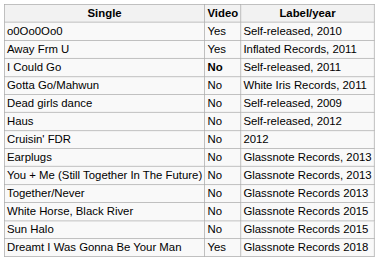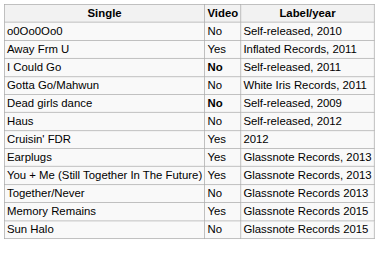o0Oo0Oo0 | Video: Yes -> No
Dead girls dance | Video: normal -> bold
Cruisin' FDR | Video: No -> Yes
Earplugs | Video: No -> Yes
You + Me (Still Together In The Future) | Video: No -> Yes
+ row: Memory Remains | Yes | Glassnote Records 2015
- row: White Horse, Black River | No | Glassnote Records 2015
- row: Dreamt I Was Gonna Be Your Man | Yes | Glassnote Records 2018
